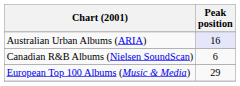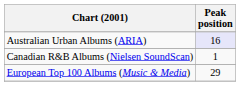Canadian R&B Albums (Nielsen SoundScan) | Peak position: 6 -> 1
